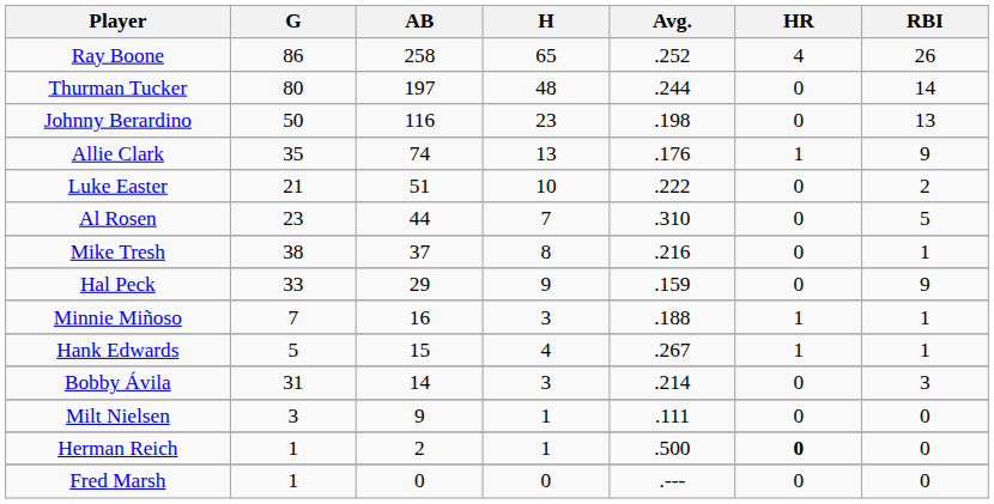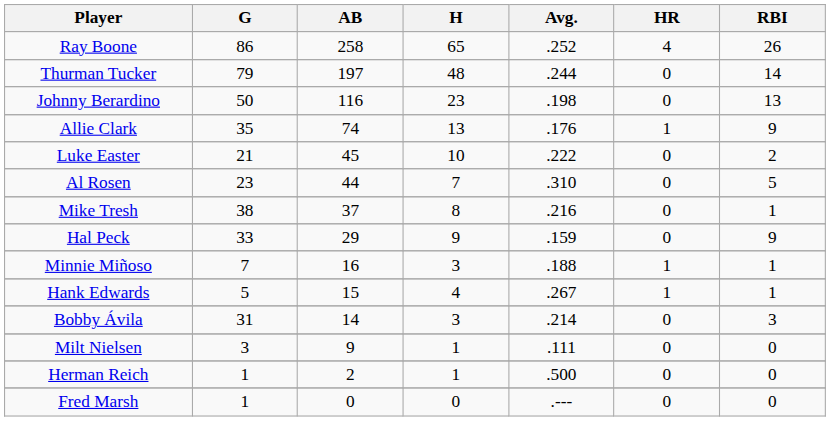Thurman Tucker | G: 80 -> 79
Luke Easter | AB: 51 -> 45
Herman Reich | HR: bold -> normal
